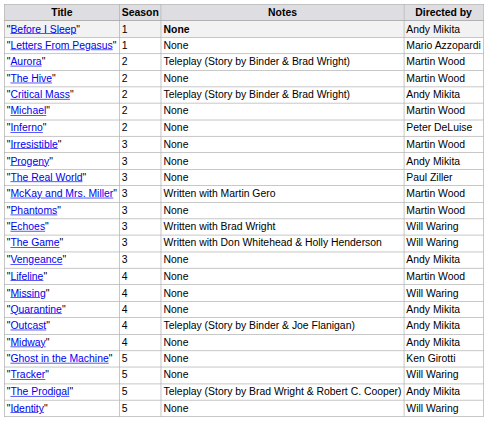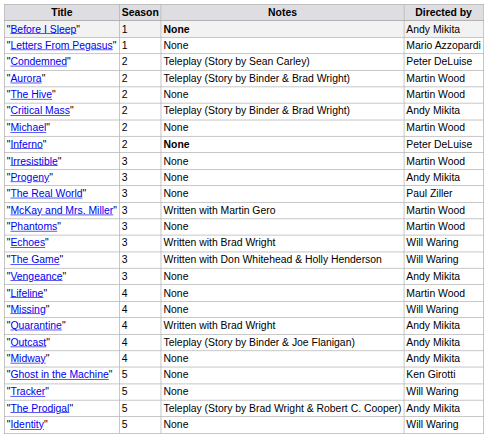+ row: "Condemned" | 2 | Teleplay (Story by Sean Carley) | Peter DeLuise
"Inferno" | Notes: normal -> bold
"Quarantine" | Notes: None -> Written with Brad Wright
